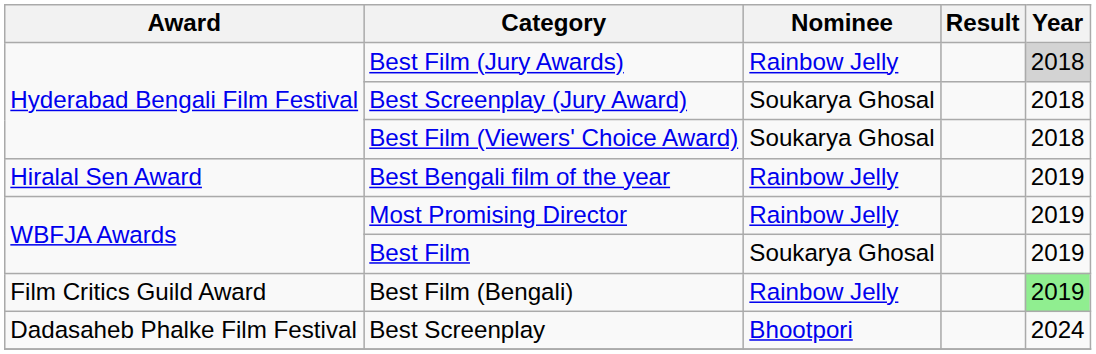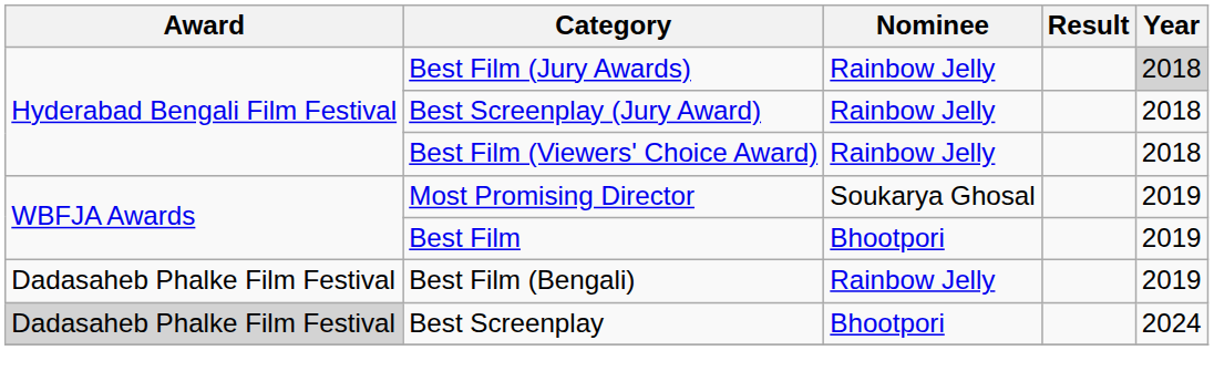Best Screenplay (Jury Award) | Nominee: Soukarya Ghosal -> Rainbow Jelly
Best Film (Viewers' Choice Award) | Nominee: Soukarya Ghosal -> Rainbow Jelly
- row: Hiralal Sen Award | Best Bengali film of the year | Rainbow Jelly | 2019
Most Promising Director | Nominee: Rainbow Jelly -> Soukarya Ghosal
Best Film | Nominee: Soukarya Ghosal -> Bhootpori
Best Film (Bengali) | Award: Film Critics Guild Award -> Dadasaheb Phalke Film Festival
Best Film (Bengali) | Year: lightgreen background -> no background
Best Screenplay | Award: no background -> lightgrey background
